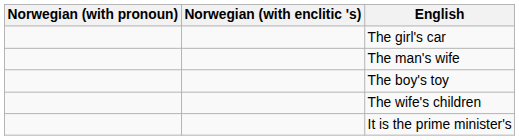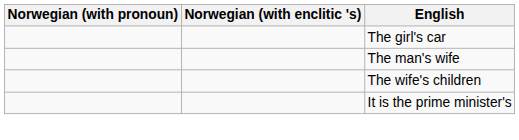- row: The boy's toy
